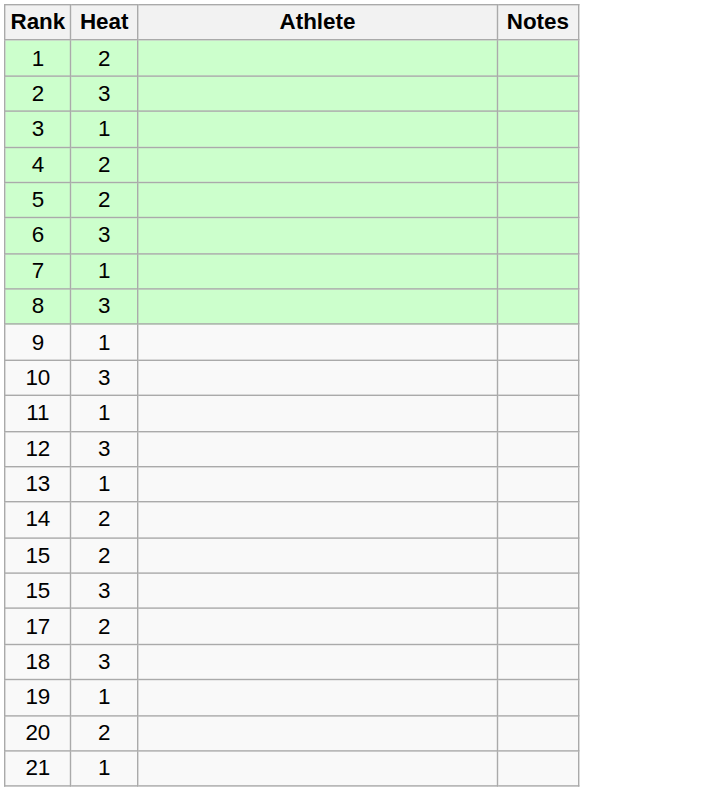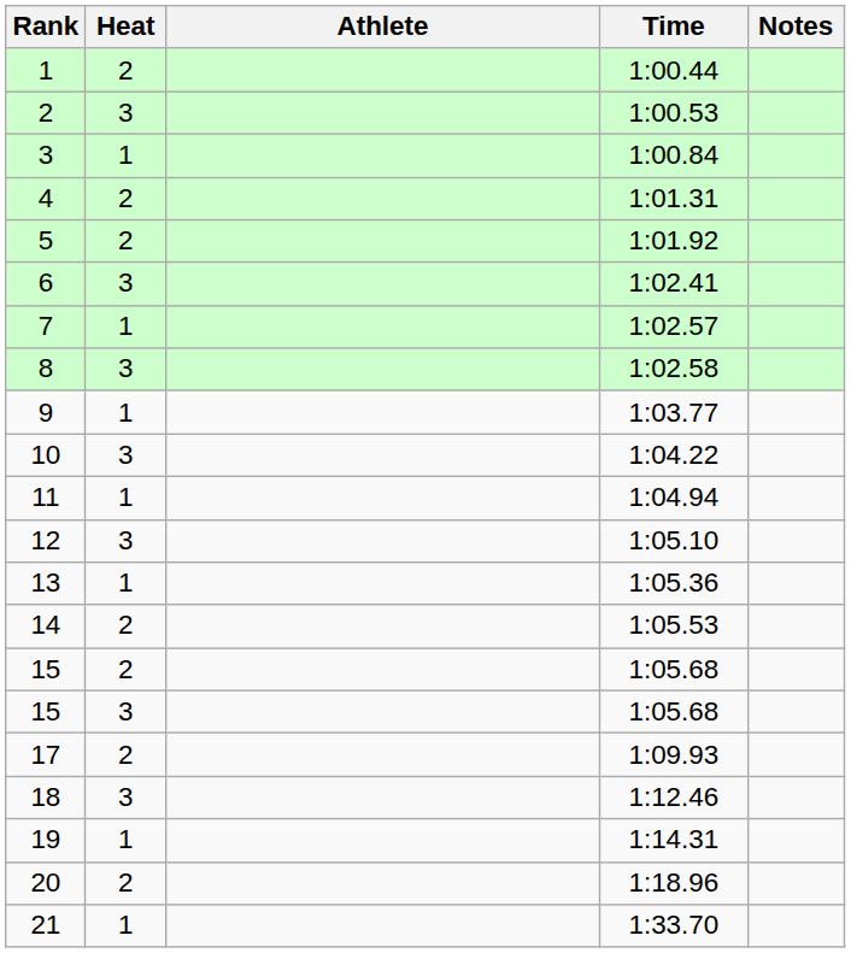+ column: Time | 1:00.44 | 1:00.53 | 1:00.84 | 1:01.31 | 1:01.92 | 1:02.41 | 1:02.57 | 1:02.58 | 1:03.77 | 1:04.22 | 1:04.94 | 1:05.10 | 1:05.36 | 1:05.53 | 1:05.68 | 1:05.68 | 1:09.93 | 1:12.46 | 1:14.31 | 1:18.96 | 1:33.70
